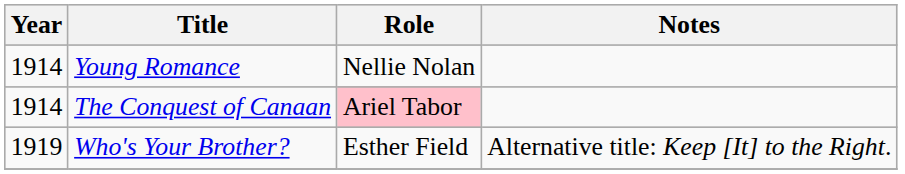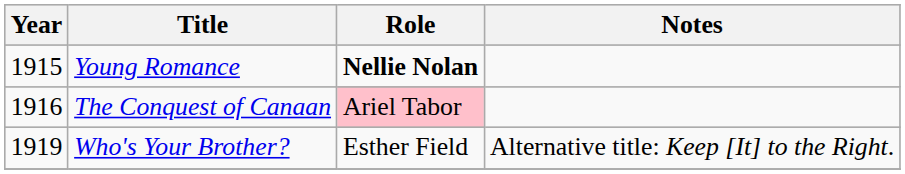Young Romance | Year: 1914 -> 1915
Young Romance | Role: normal -> bold
The Conquest of Canaan | Year: 1914 -> 1916
